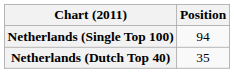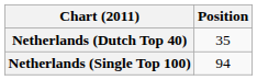rows swapped: Netherlands (Dutch Top 40) <-> Netherlands (Single Top 100)
